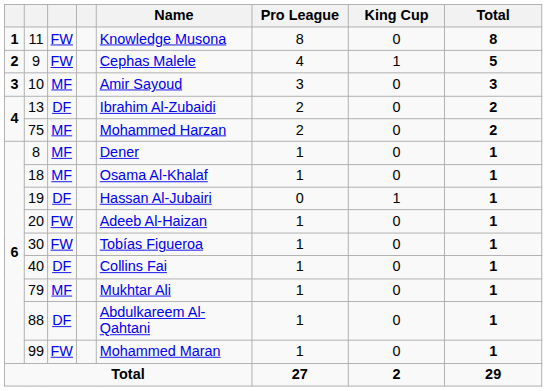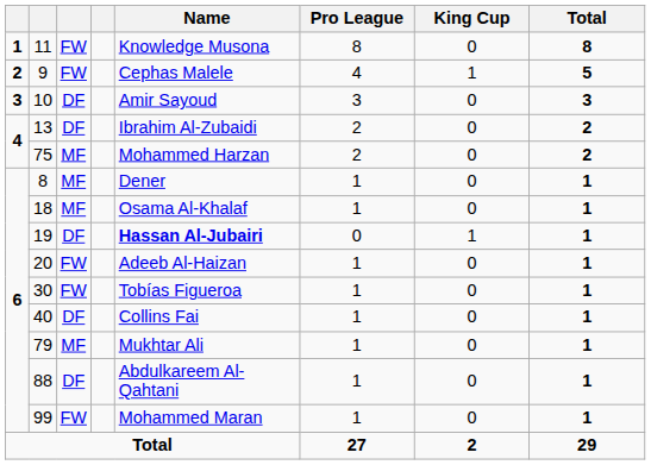10 | column 3: MF -> DF
19 | Name: normal -> bold
